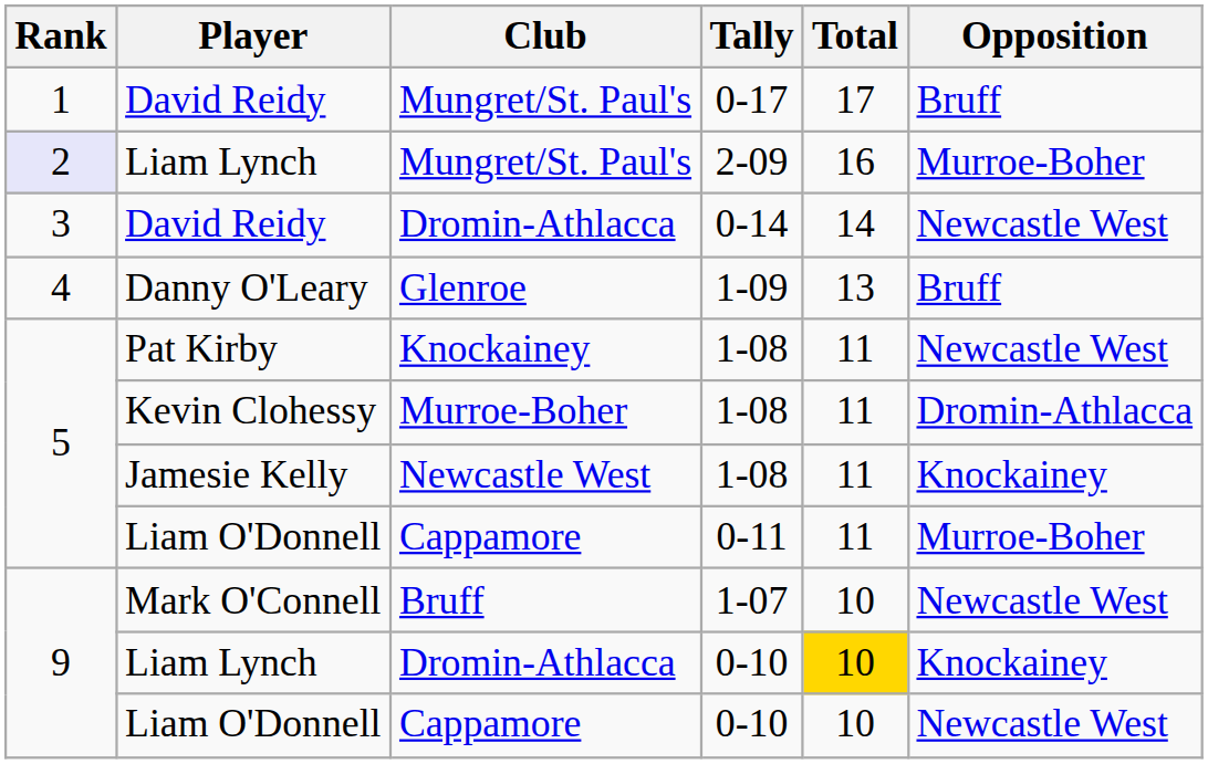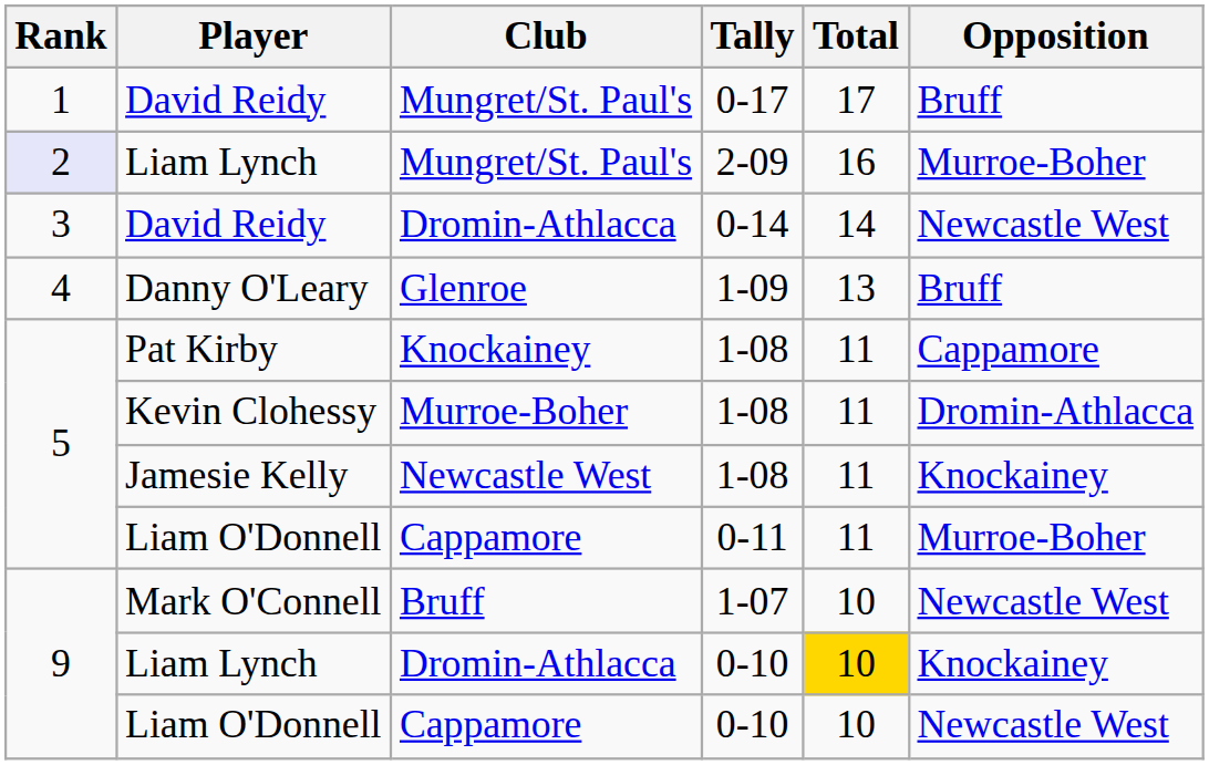Pat Kirby | Opposition: Newcastle West -> Cappamore
